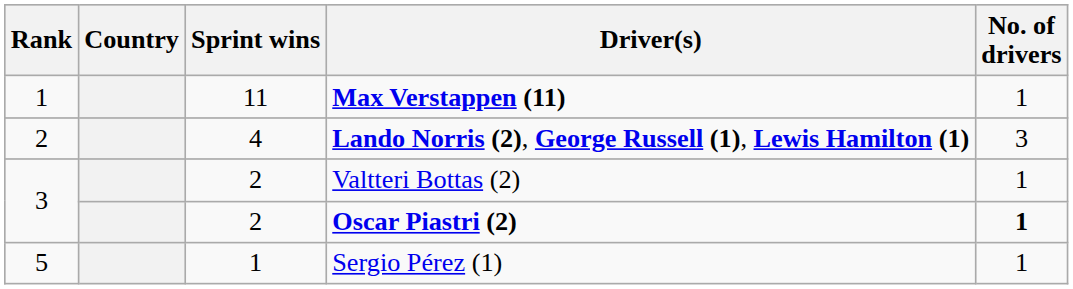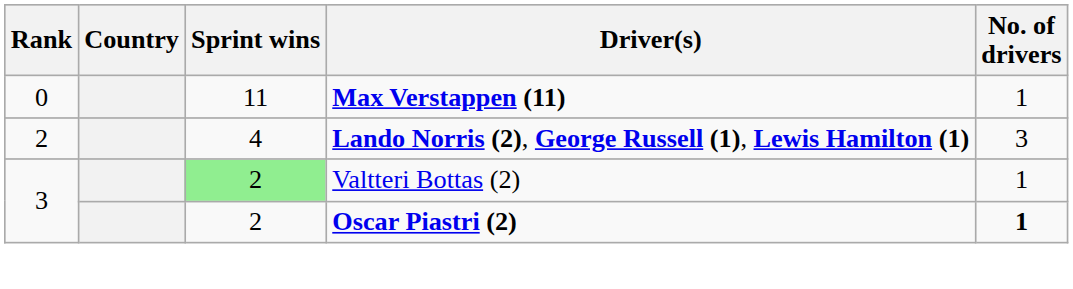Max Verstappen (11) | Rank: 1 -> 0
Valtteri Bottas (2) | Sprint wins: no background -> lightgreen background
- row: 5 | 1 | Sergio Pérez (1) | 1
